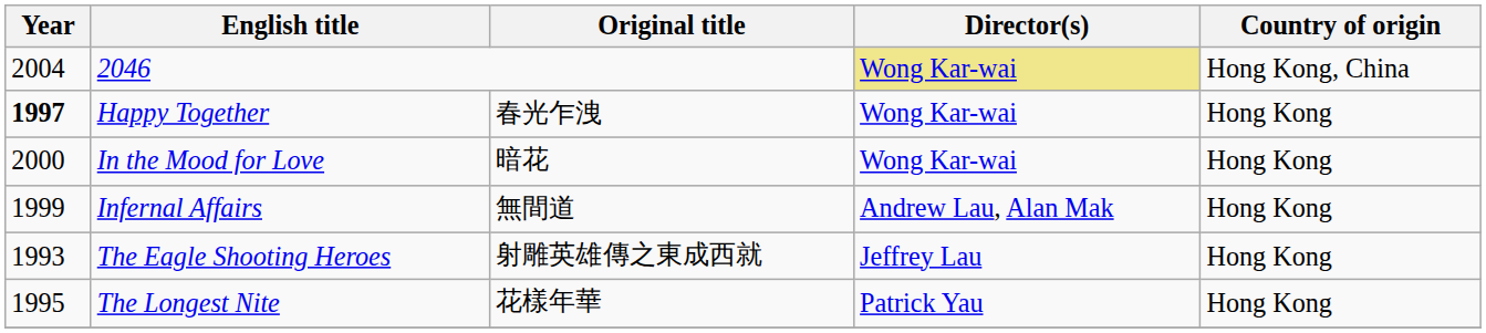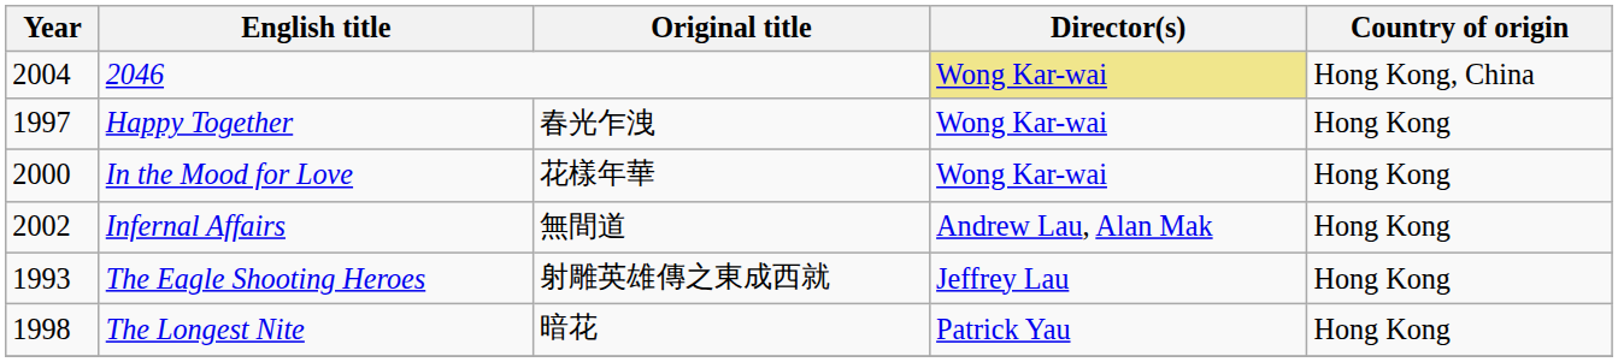Happy Together | Year: bold -> normal
In the Mood for Love | Original title: 暗花 -> 花樣年華
Infernal Affairs | Year: 1999 -> 2002
The Longest Nite | Year: 1995 -> 1998
The Longest Nite | Original title: 花樣年華 -> 暗花
